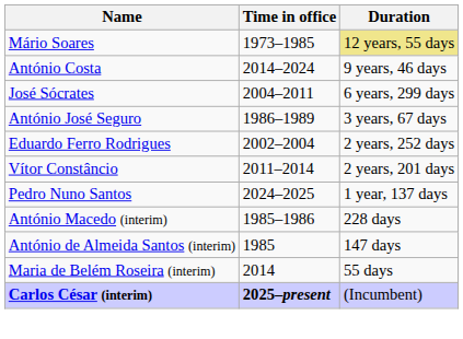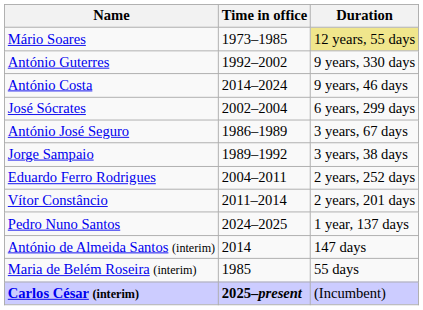+ row: António Guterres | 1992–2002 | 9 years, 330 days
José Sócrates | Time in office: 2004–2011 -> 2002–2004
+ row: Jorge Sampaio | 1989–1992 | 3 years, 38 days
Eduardo Ferro Rodrigues | Time in office: 2002–2004 -> 2004–2011
- row: António Macedo (interim) | 1985–1986 | 228 days
António de Almeida Santos (interim) | Time in office: 1985 -> 2014
Maria de Belém Roseira (interim) | Time in office: 2014 -> 1985
